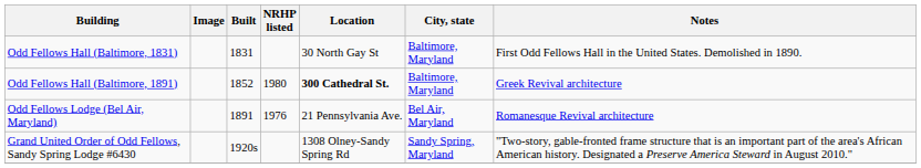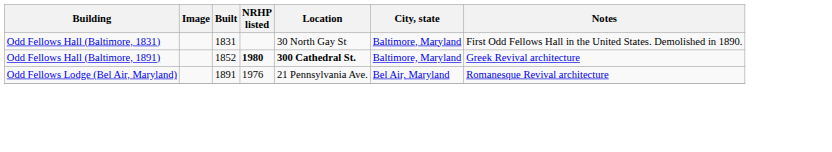Odd Fellows Hall (Baltimore, 1891) | NRHP listed: normal -> bold
- row: Grand United Order of Odd Fellows, Sandy Spring Lodge #6430 | 1920s | 1308 Olney-Sandy Spring Rd | Sandy Spring, Maryland | "Two-story, gable-fronted frame structure that is an important part of the area's African American history. Designated a Preserve America Steward in August 2010."
